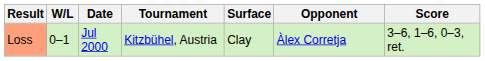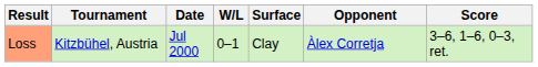columns swapped: W/L <-> Tournament
